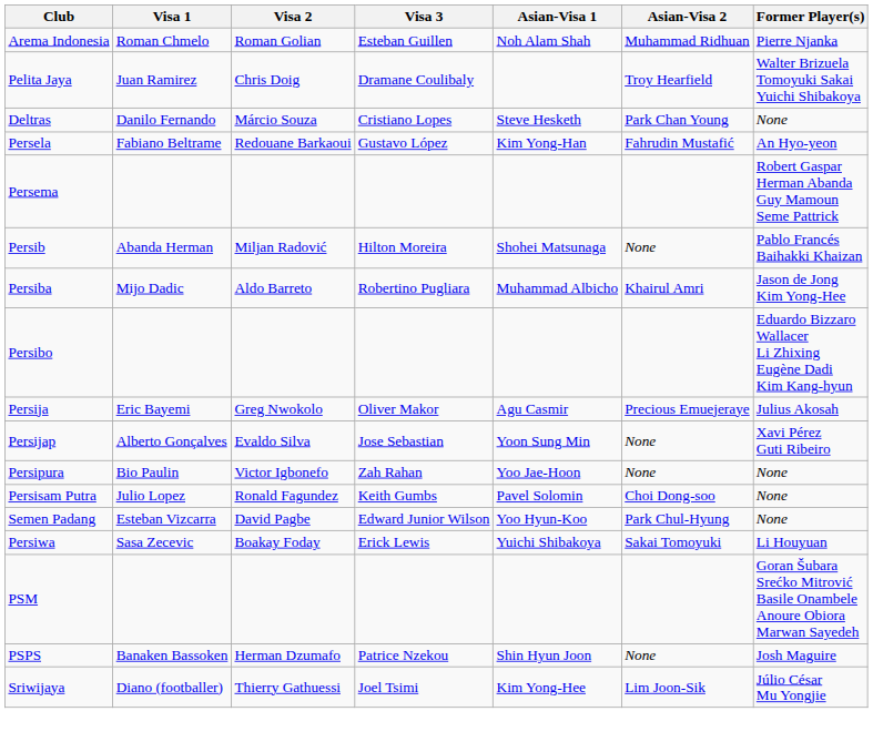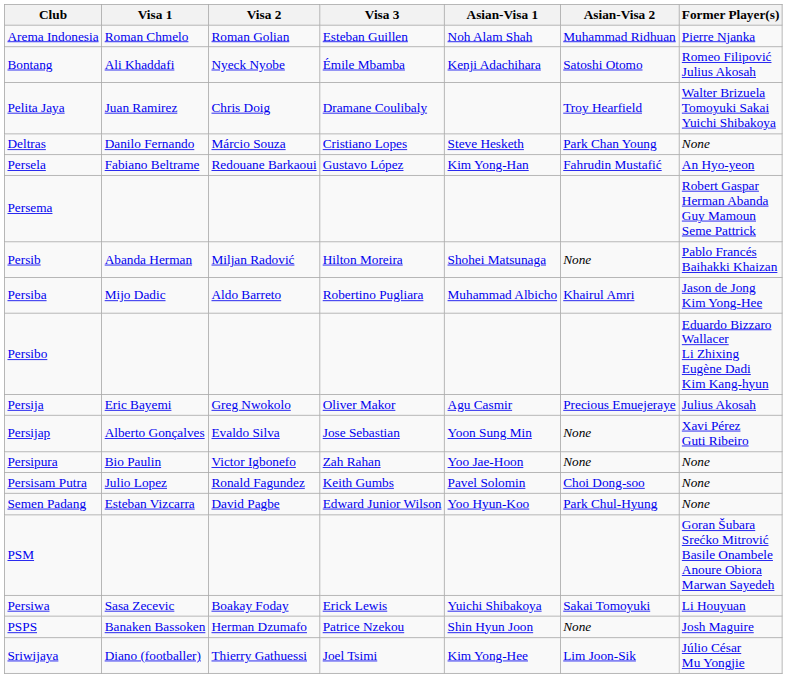+ row: Bontang | Ali Khaddafi | Nyeck Nyobe | Émile Mbamba | Kenji Adachihara | Satoshi Otomo | Romeo Filipović Julius Akosah
rows swapped: Persiwa <-> PSM
